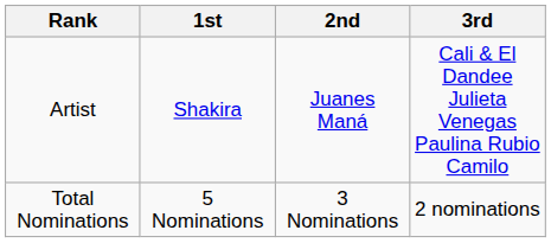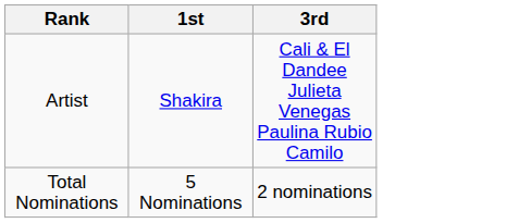- column: 2nd | Juanes Maná | 3 Nominations
